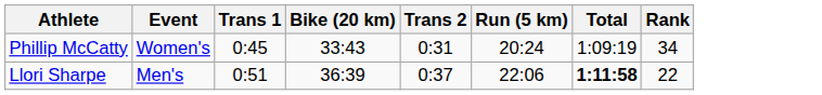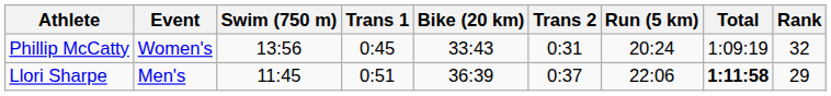+ column: Swim (750 m) | 13:56 | 11:45
Phillip McCatty | Rank: 34 -> 32
Llori Sharpe | Rank: 22 -> 29
